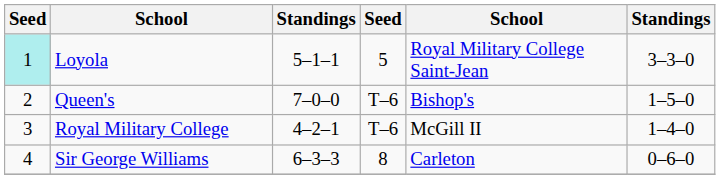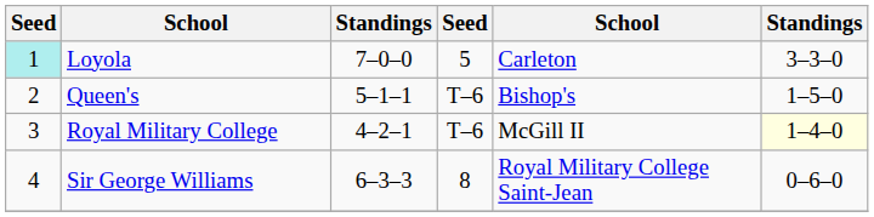Loyola | column 3: 5–1–1 -> 7–0–0
Loyola | column 5: Royal Military College Saint-Jean -> Carleton
Queen's | column 3: 7–0–0 -> 5–1–1
Royal Military College | column 6: no background -> lightyellow background
Sir George Williams | column 5: Carleton -> Royal Military College Saint-Jean
